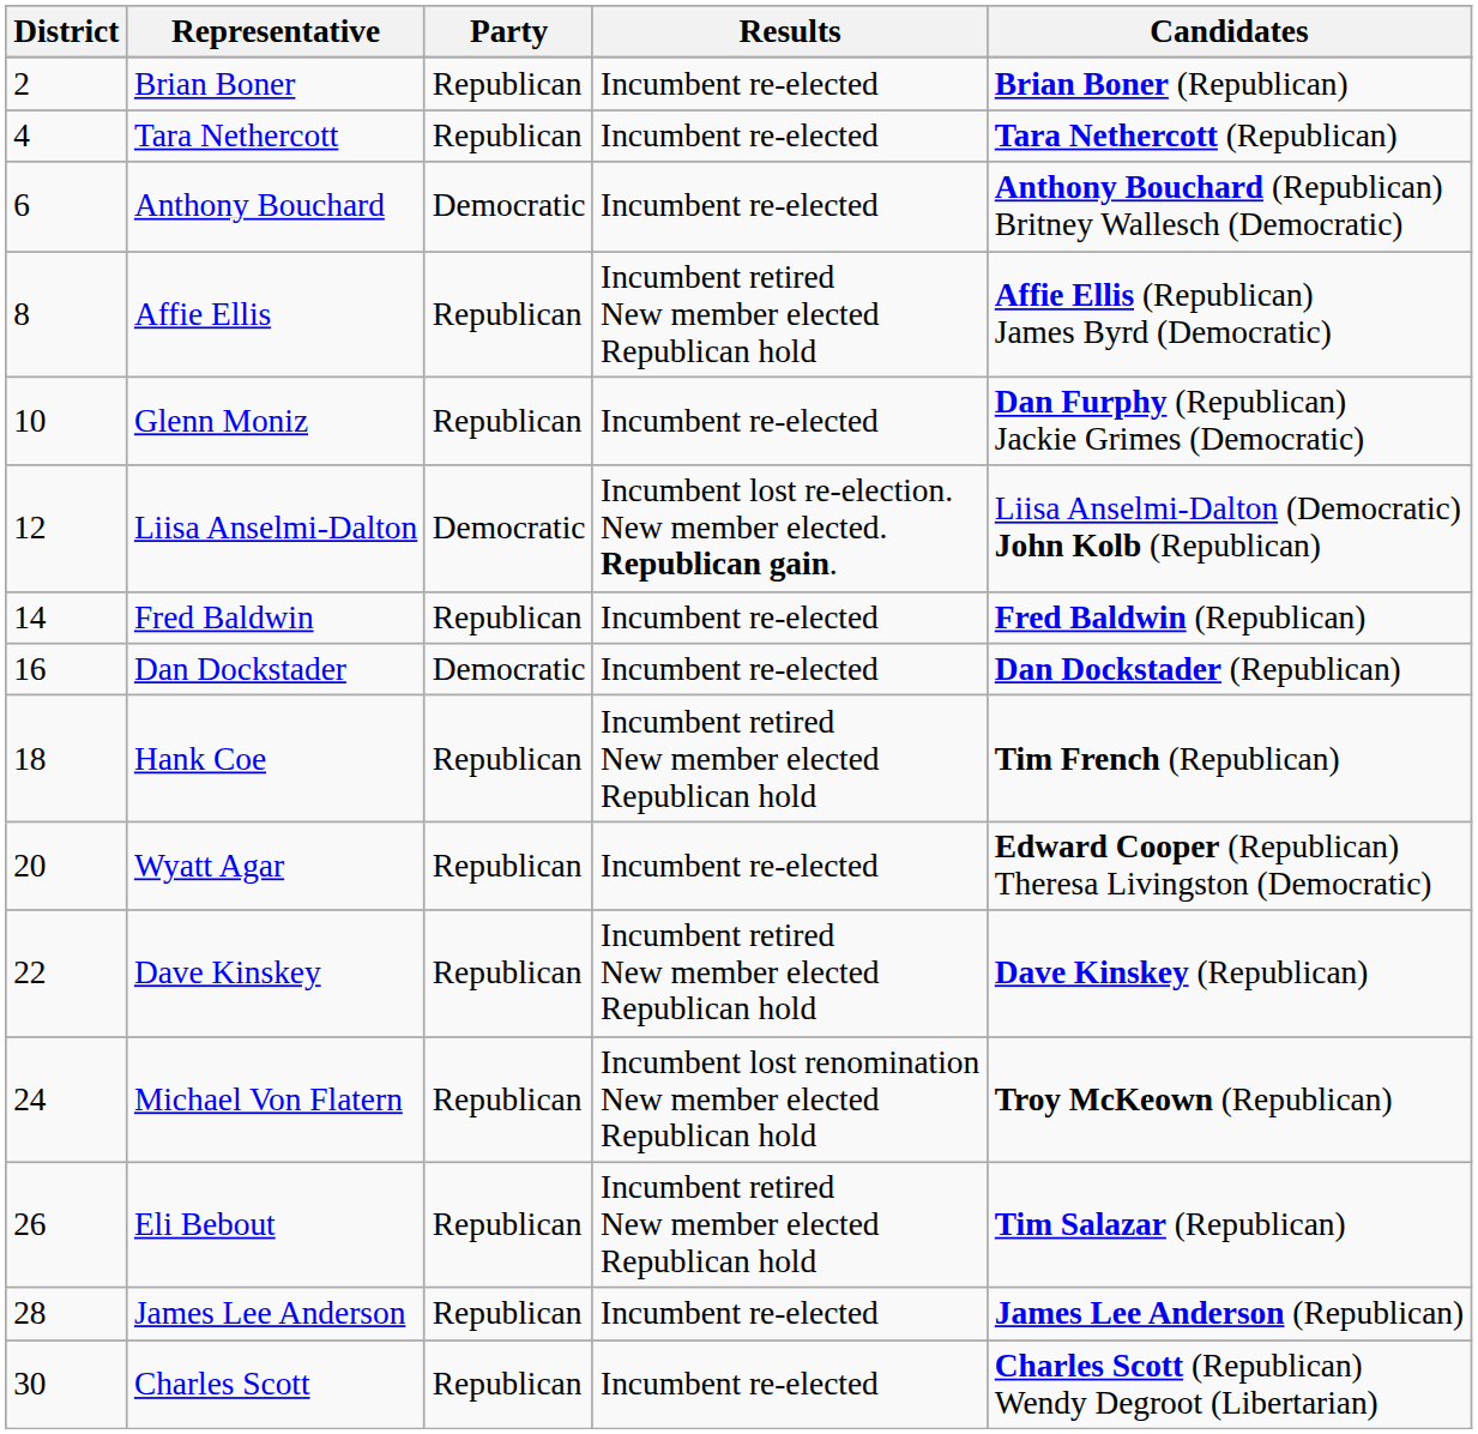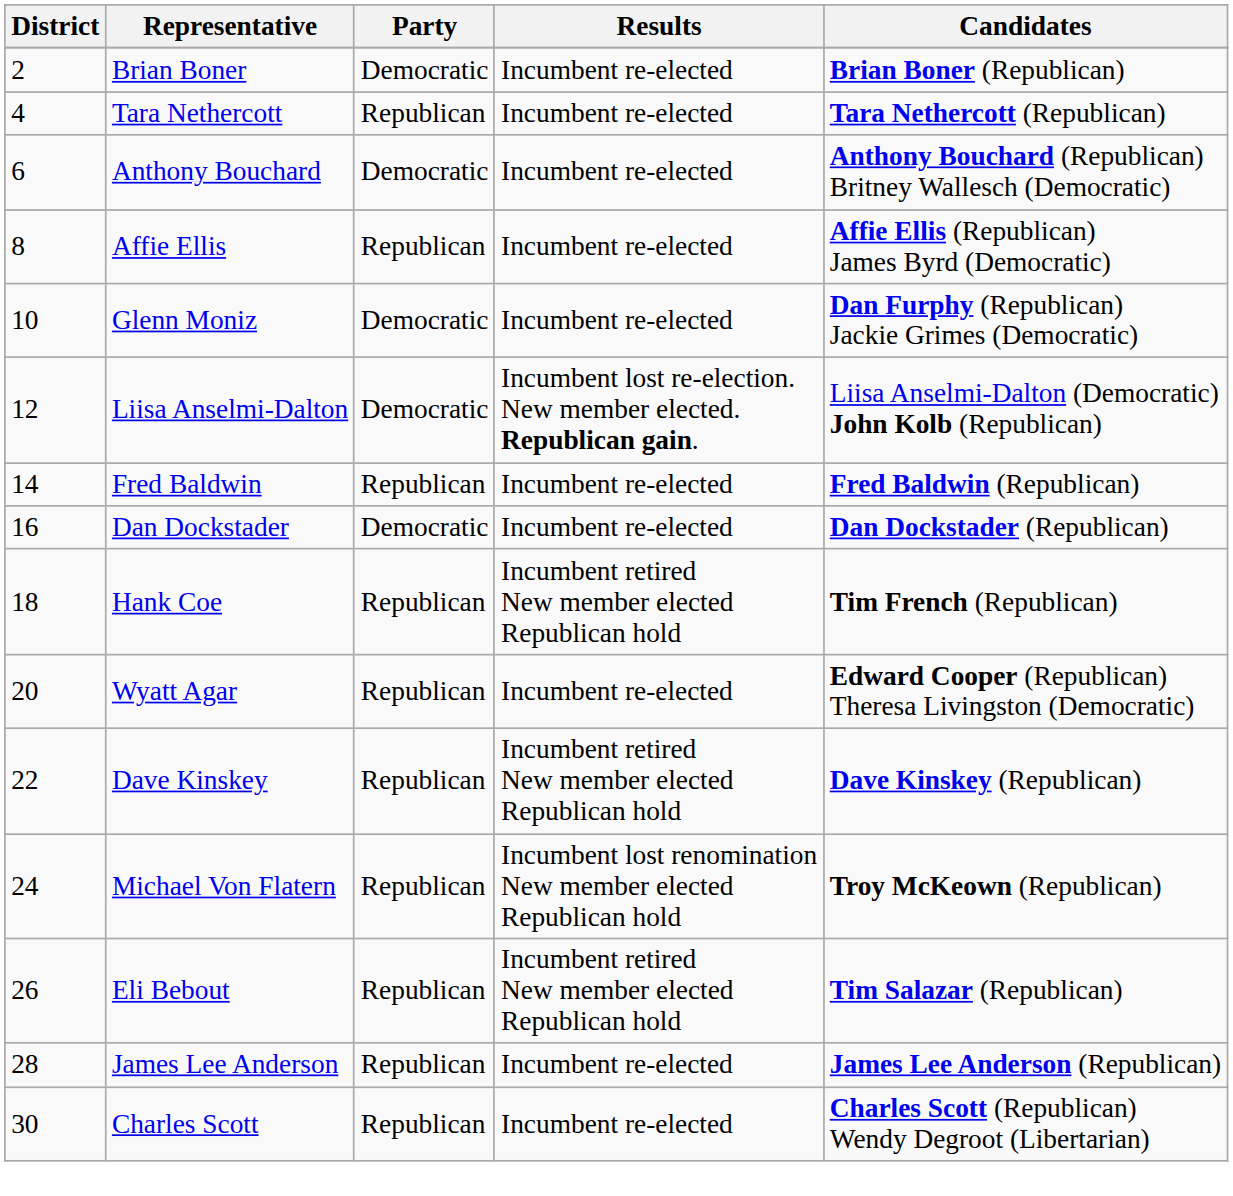Brian Boner | Party: Republican -> Democratic
Affie Ellis | Results: Incumbent retired New member elected Republican hold -> Incumbent re-elected
Glenn Moniz | Party: Republican -> Democratic
